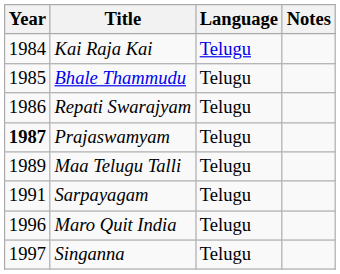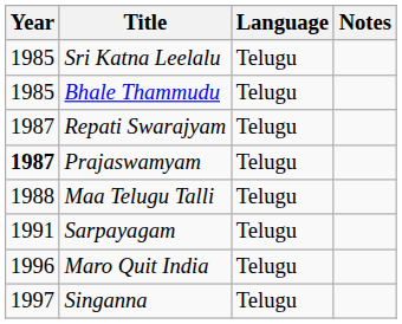- row: 1984 | Kai Raja Kai | Telugu
+ row: 1985 | Sri Katna Leelalu | Telugu
Repati Swarajyam | Year: 1986 -> 1987
Maa Telugu Talli | Year: 1989 -> 1988
